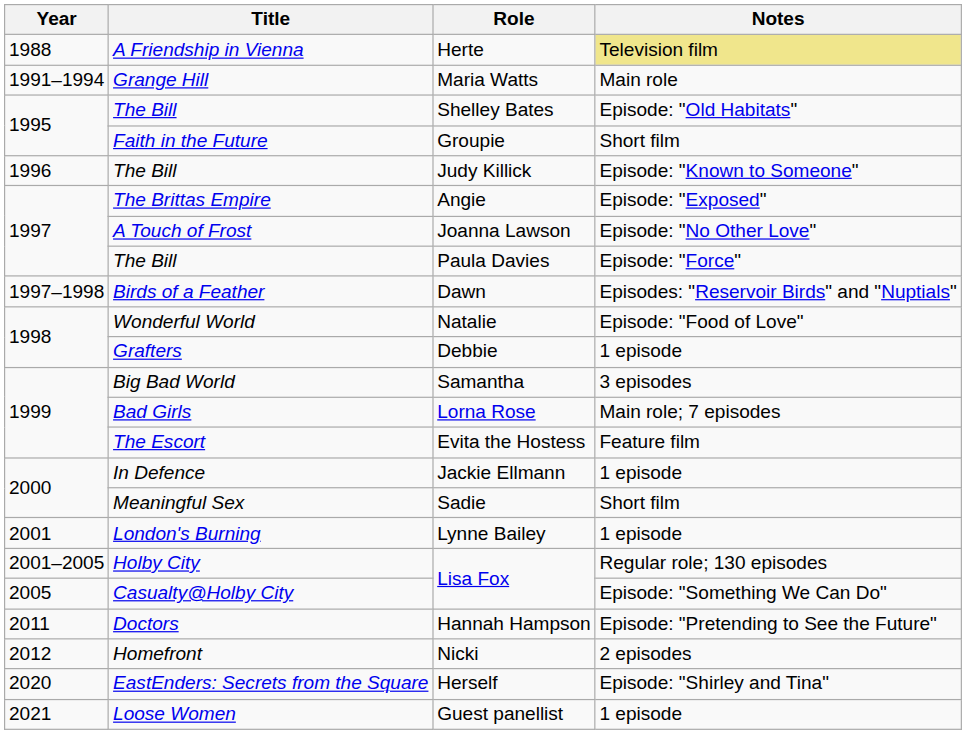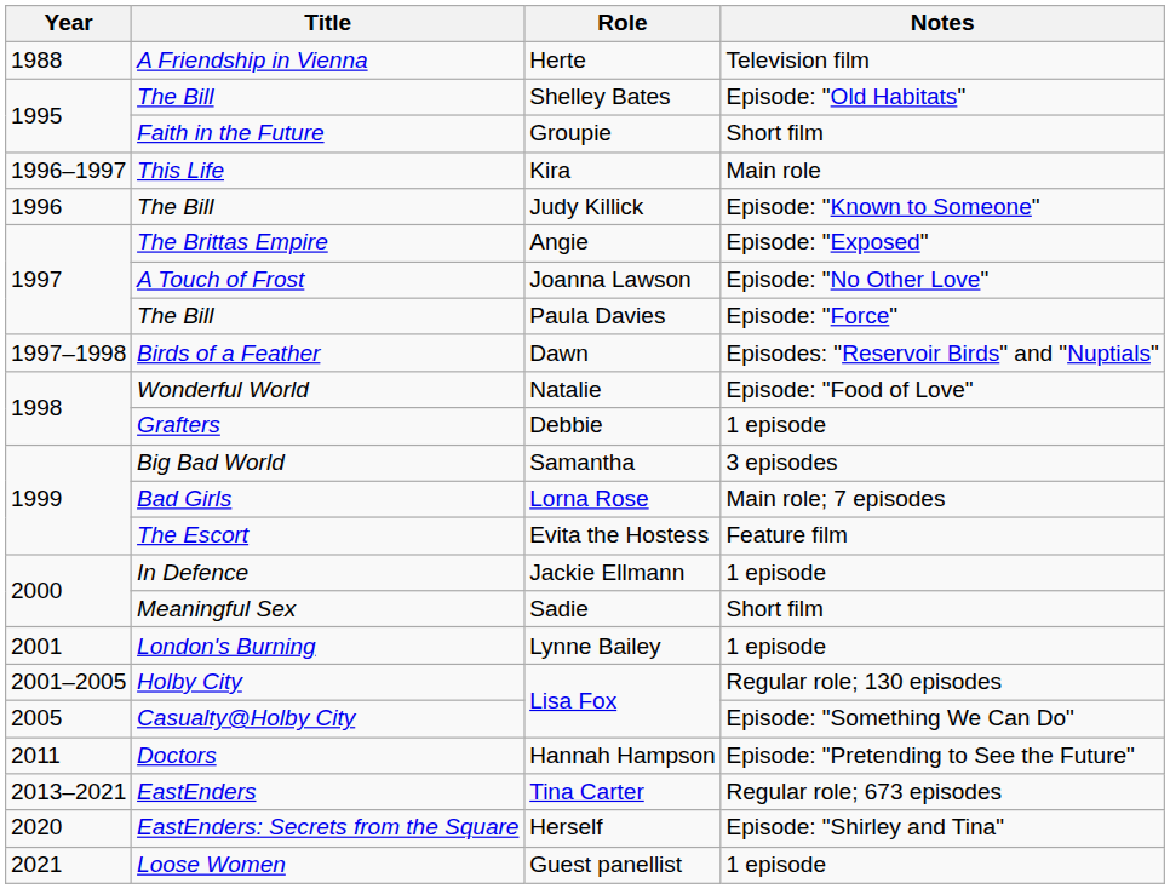Herte | Notes: khaki background -> no background
- row: 1991–1994 | Grange Hill | Maria Watts | Main role
+ row: 1996–1997 | This Life | Kira | Main role
- row: 2012 | Homefront | Nicki | 2 episodes
+ row: 2013–2021 | EastEnders | Tina Carter | Regular role; 673 episodes
